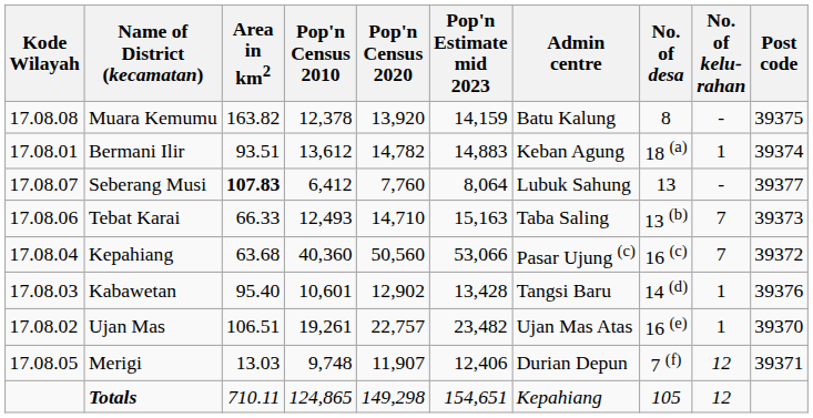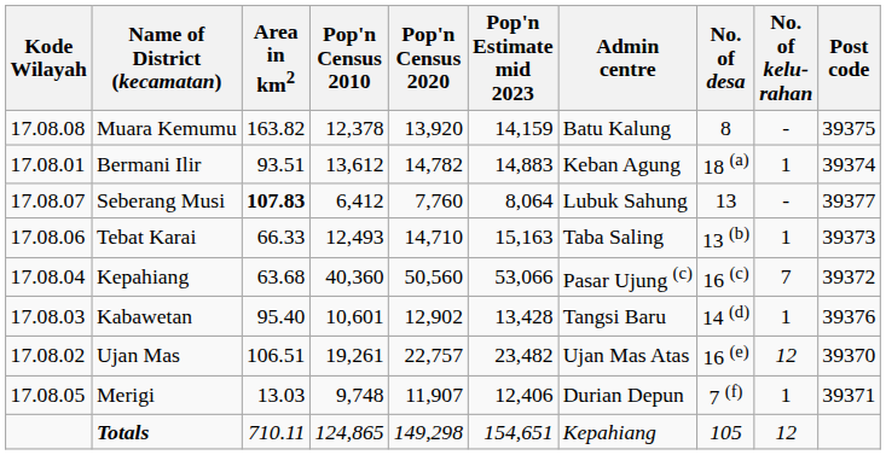Tebat Karai | No. of kelu- rahan: 7 -> 1
Ujan Mas | No. of kelu- rahan: 1 -> 12
Merigi | No. of kelu- rahan: 12 -> 1
